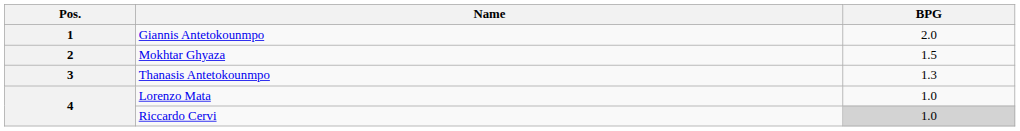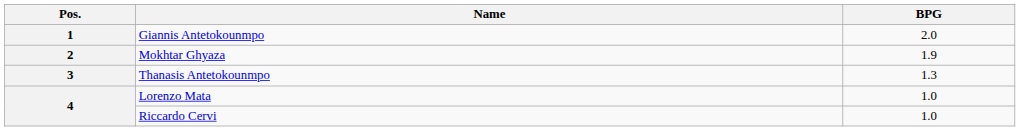Mokhtar Ghyaza | BPG: 1.5 -> 1.9
Riccardo Cervi | BPG: lightgrey background -> no background
